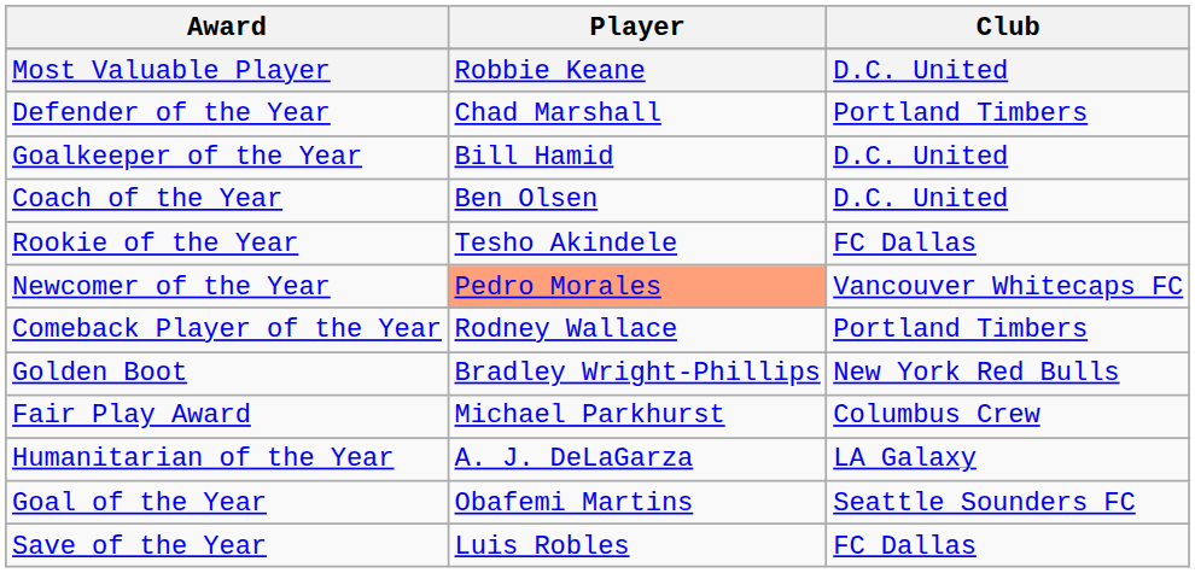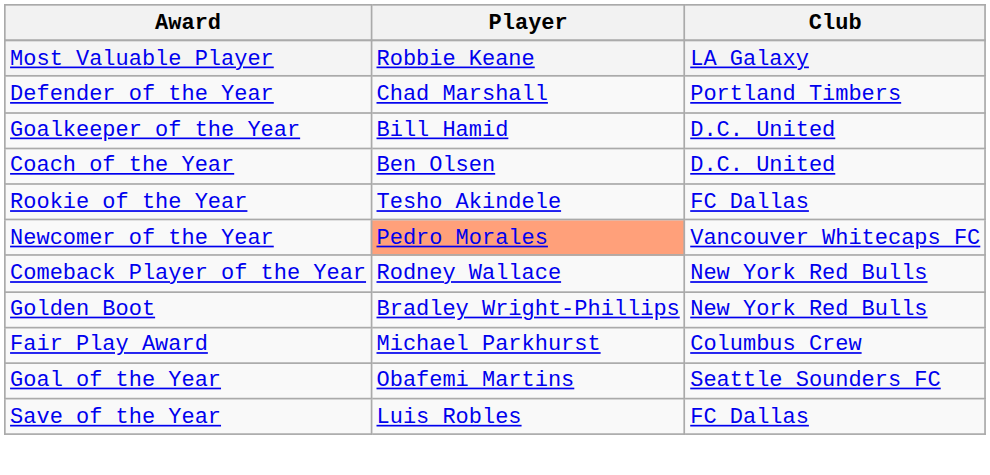Most Valuable Player | Club: D.C. United -> LA Galaxy
Comeback Player of the Year | Club: Portland Timbers -> New York Red Bulls
- row: Humanitarian of the Year | A. J. DeLaGarza | LA Galaxy
